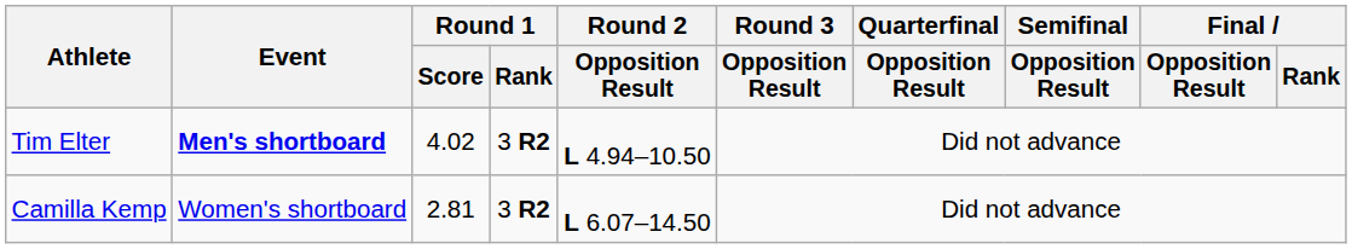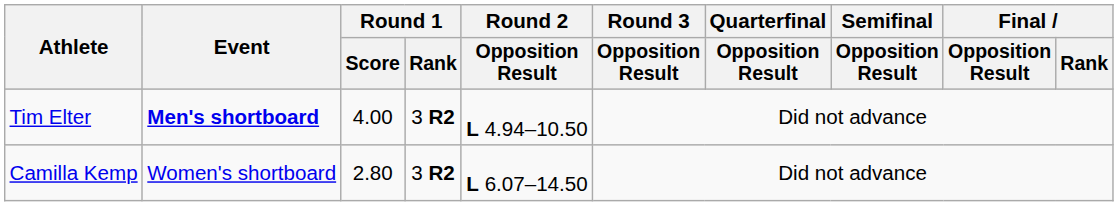Tim Elter | Round 1 / Score: 4.02 -> 4.00
Camilla Kemp | Round 1 / Score: 2.81 -> 2.80
